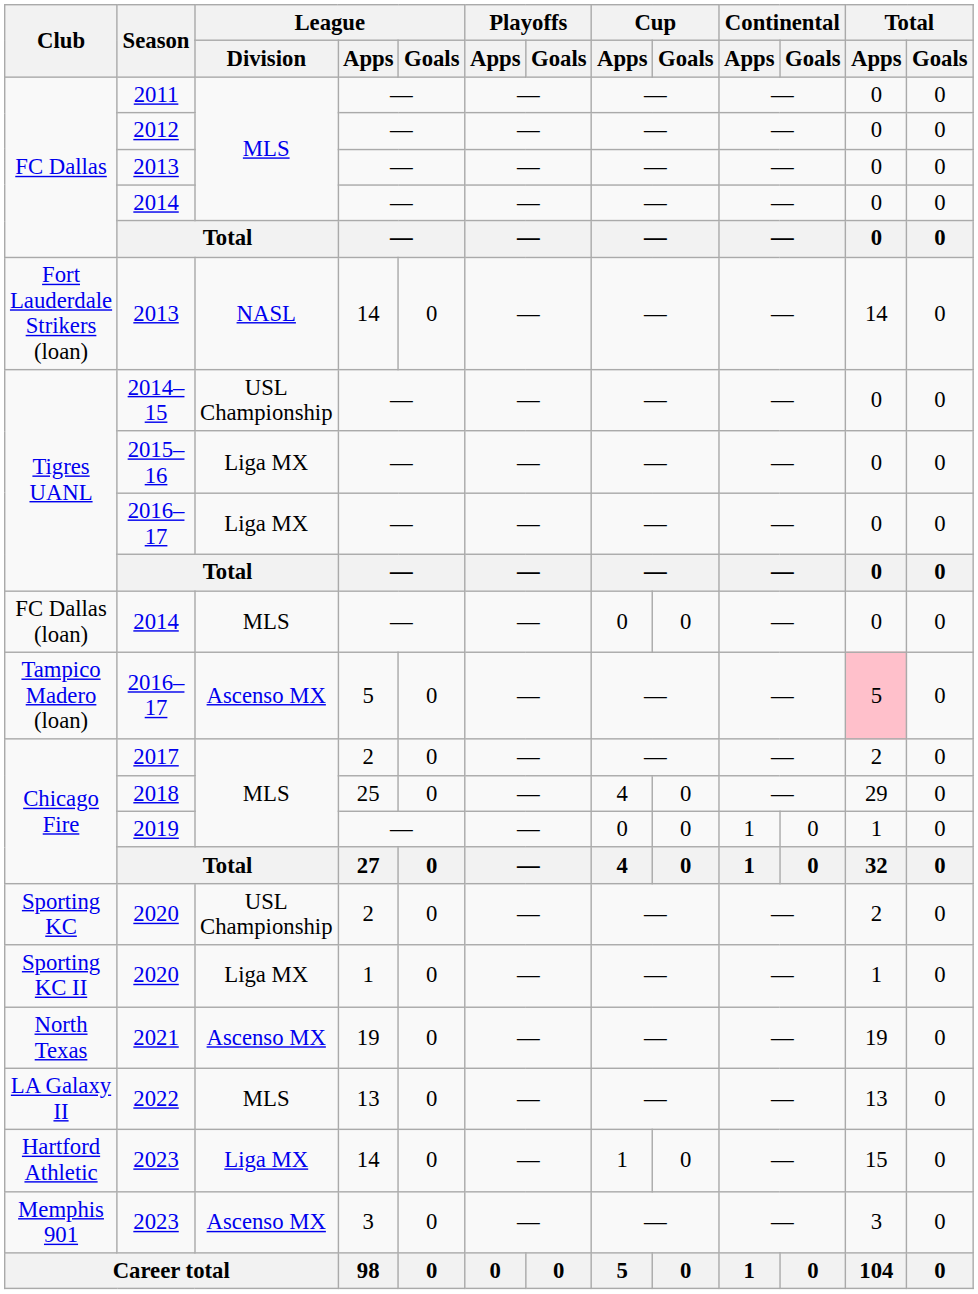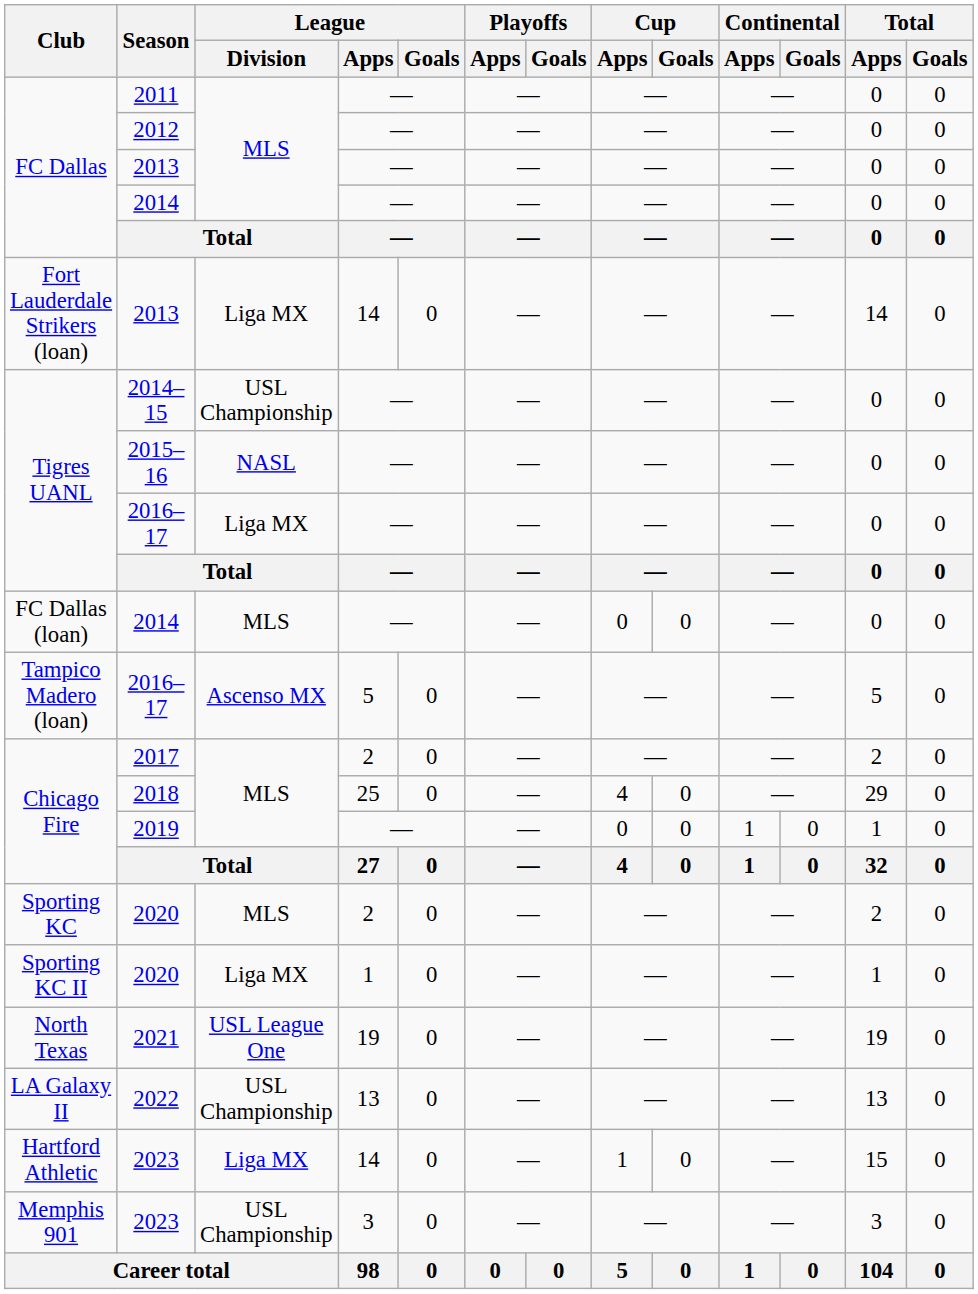Fort Lauderdale Strikers (loan) / 2013 | League / Division: NASL -> Liga MX
2015–16 | League / Division: Liga MX -> NASL
Tampico Madero (loan) / 2016–17 | Total / Apps: pink background -> no background
Sporting KC / 2020 | League / Division: USL Championship -> MLS
2021 | League / Division: Ascenso MX -> USL League One
2022 | League / Division: MLS -> USL Championship
Memphis 901 / 2023 | League / Division: Ascenso MX -> USL Championship
